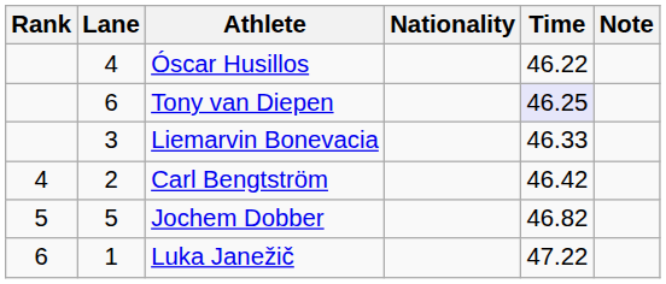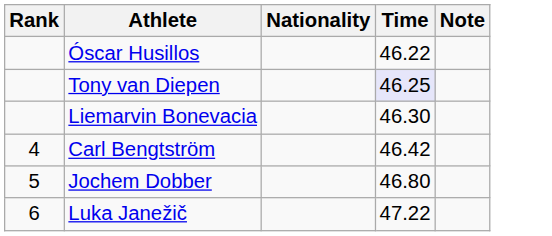- column: Lane | 4 | 6 | 3 | 2 | 5 | 1
Liemarvin Bonevacia | Time: 46.33 -> 46.30
Jochem Dobber | Time: 46.82 -> 46.80
